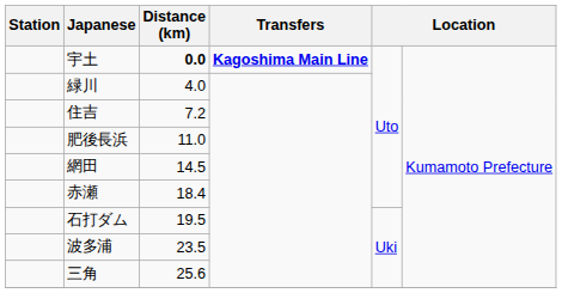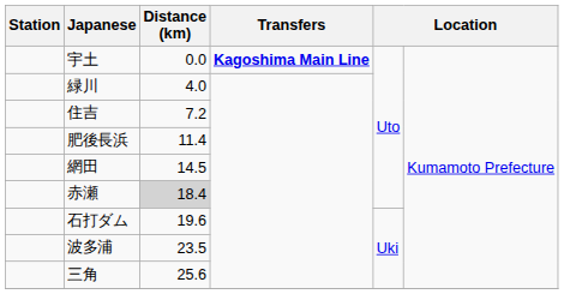宇土 | Distance (km): bold -> normal
肥後長浜 | Distance (km): 11.0 -> 11.4
赤瀬 | Distance (km): no background -> lightgrey background
石打ダム | Distance (km): 19.5 -> 19.6
